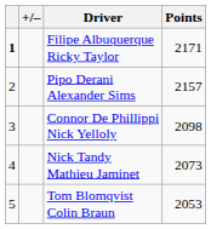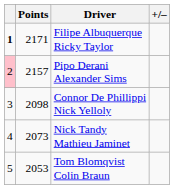columns swapped: +/– <-> Points
Pipo Derani Alexander Sims | column 1: no background -> pink background
